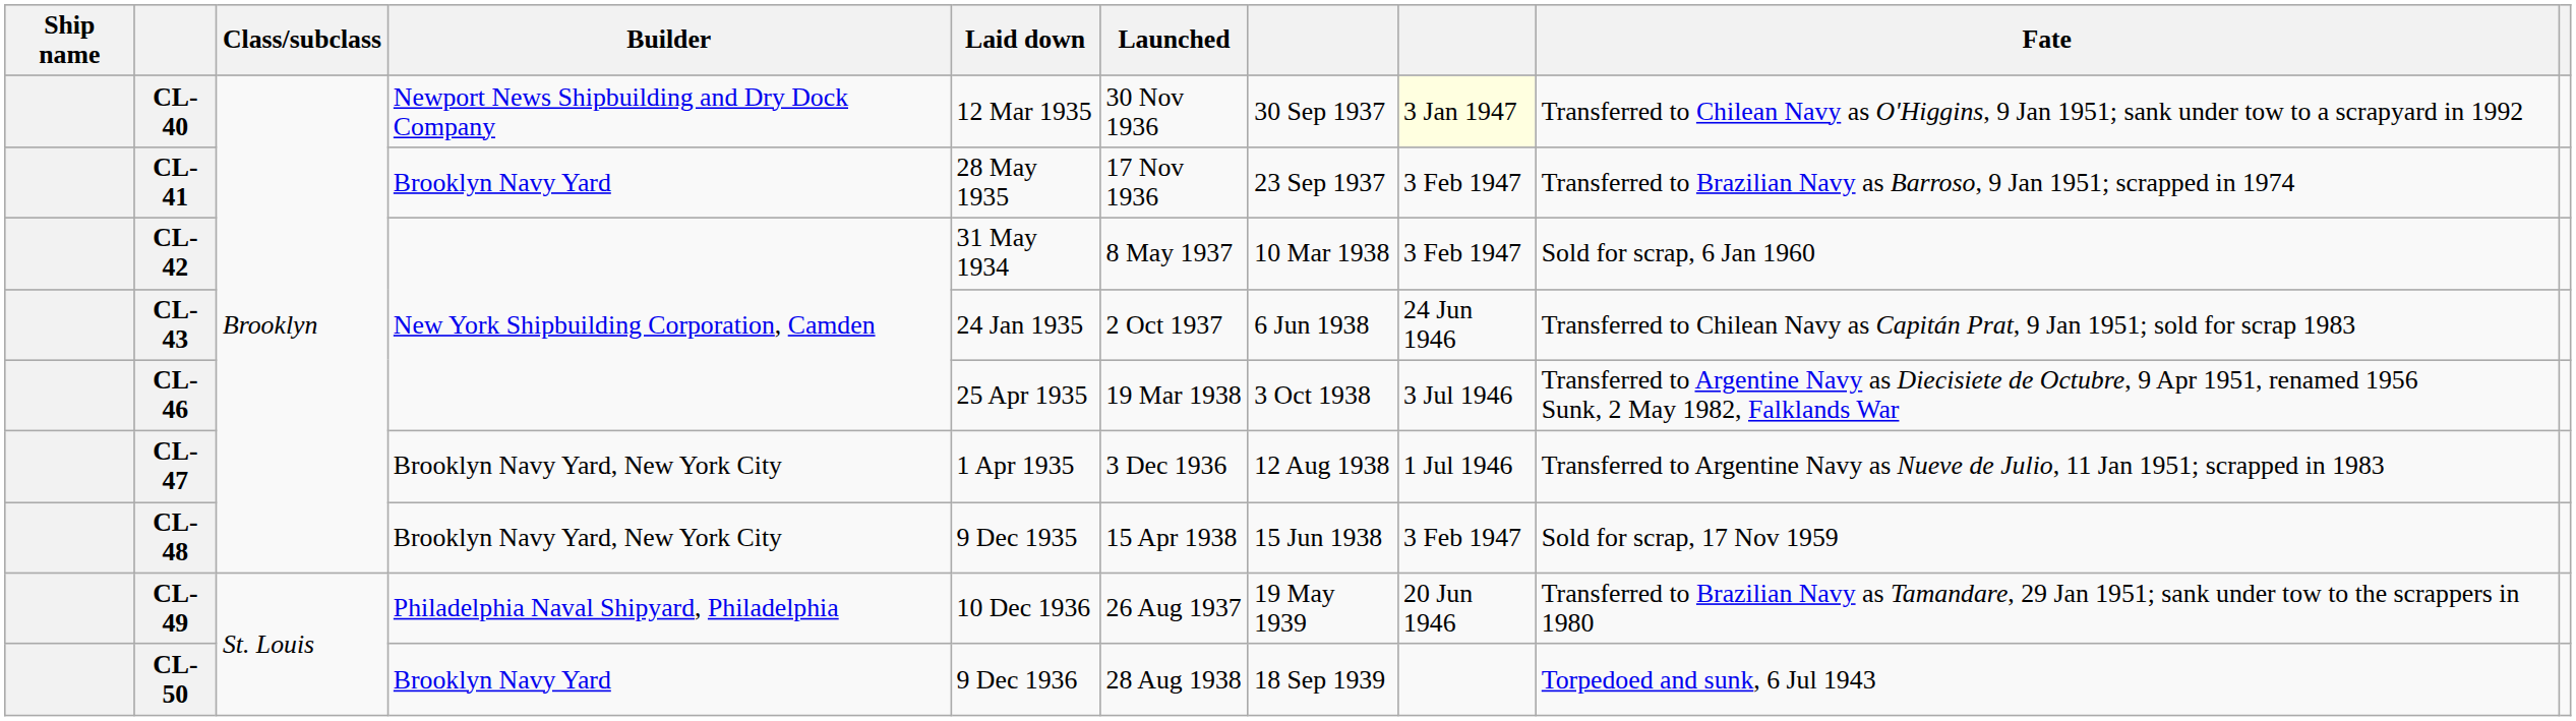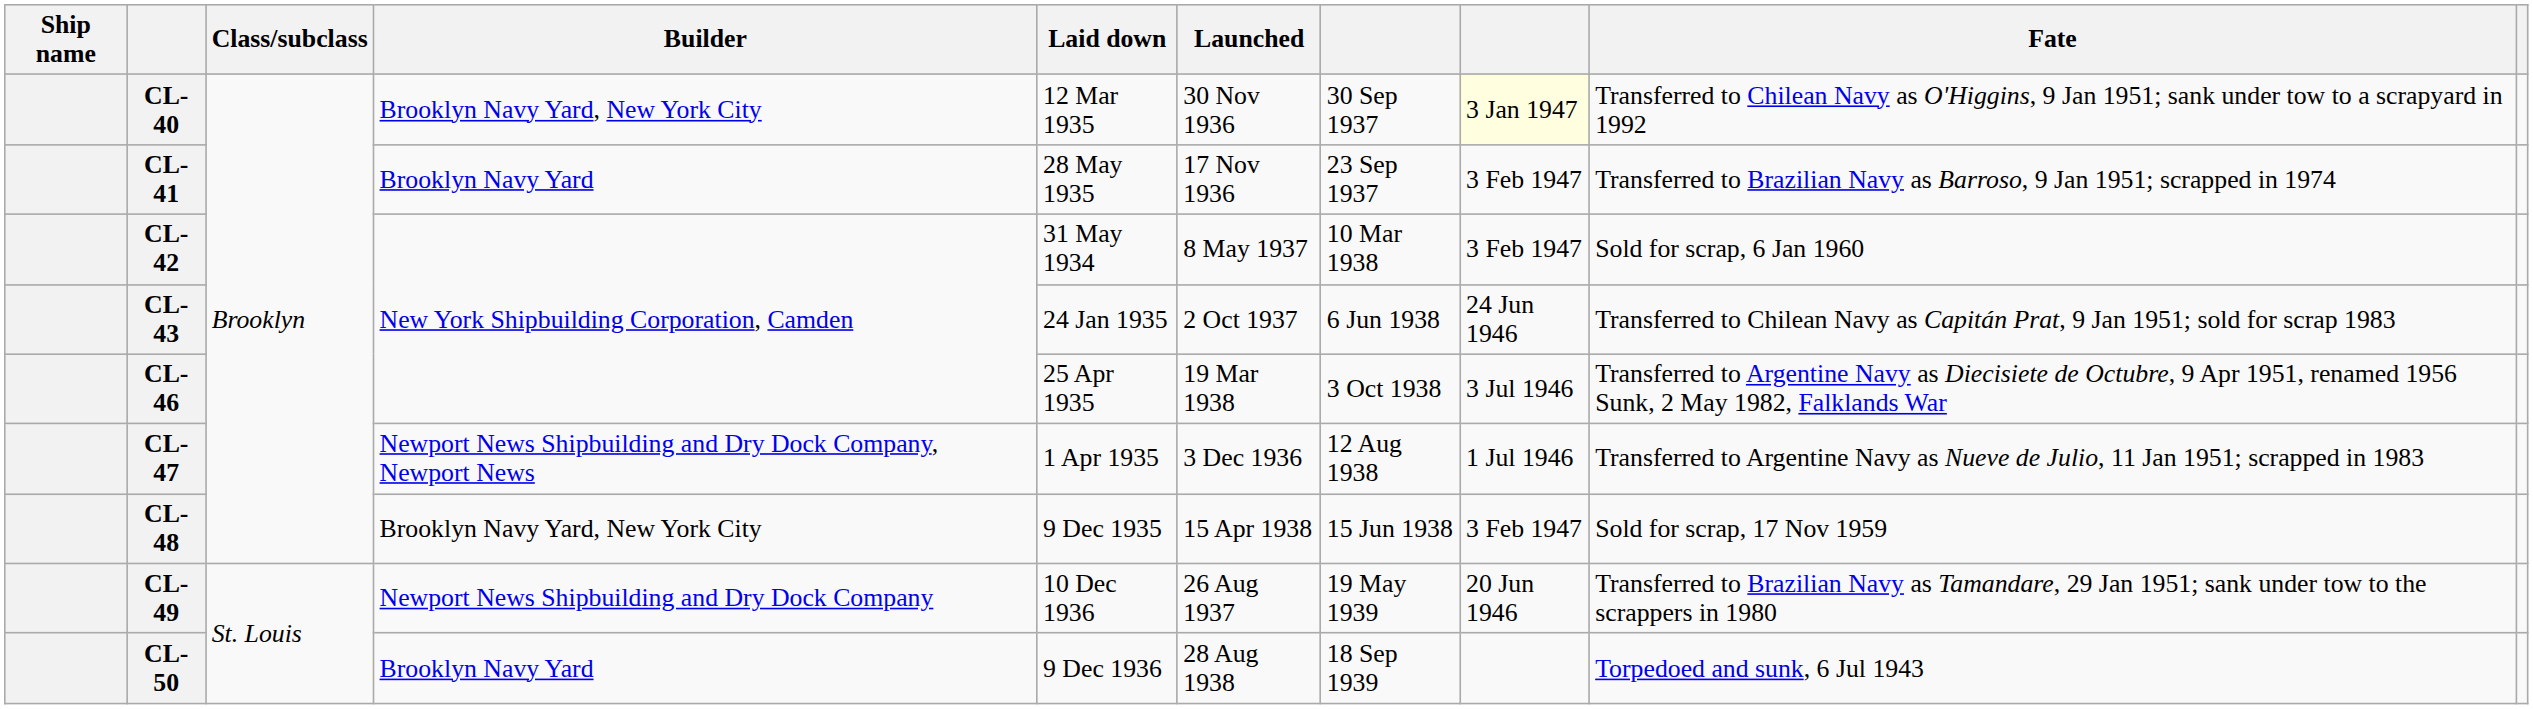CL-40 | Builder: Newport News Shipbuilding and Dry Dock Company -> Brooklyn Navy Yard, New York City
CL-47 | Builder: Brooklyn Navy Yard, New York City -> Newport News Shipbuilding and Dry Dock Company, Newport News
CL-49 | Builder: Philadelphia Naval Shipyard, Philadelphia -> Newport News Shipbuilding and Dry Dock Company
